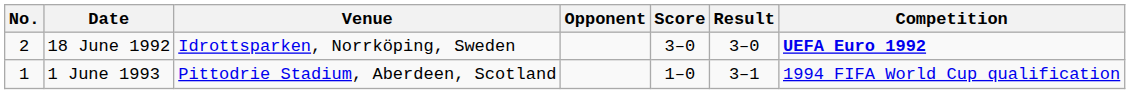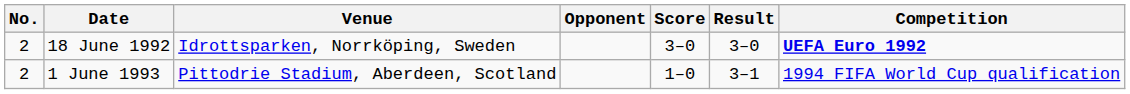1 June 1993 | No.: 1 -> 2
